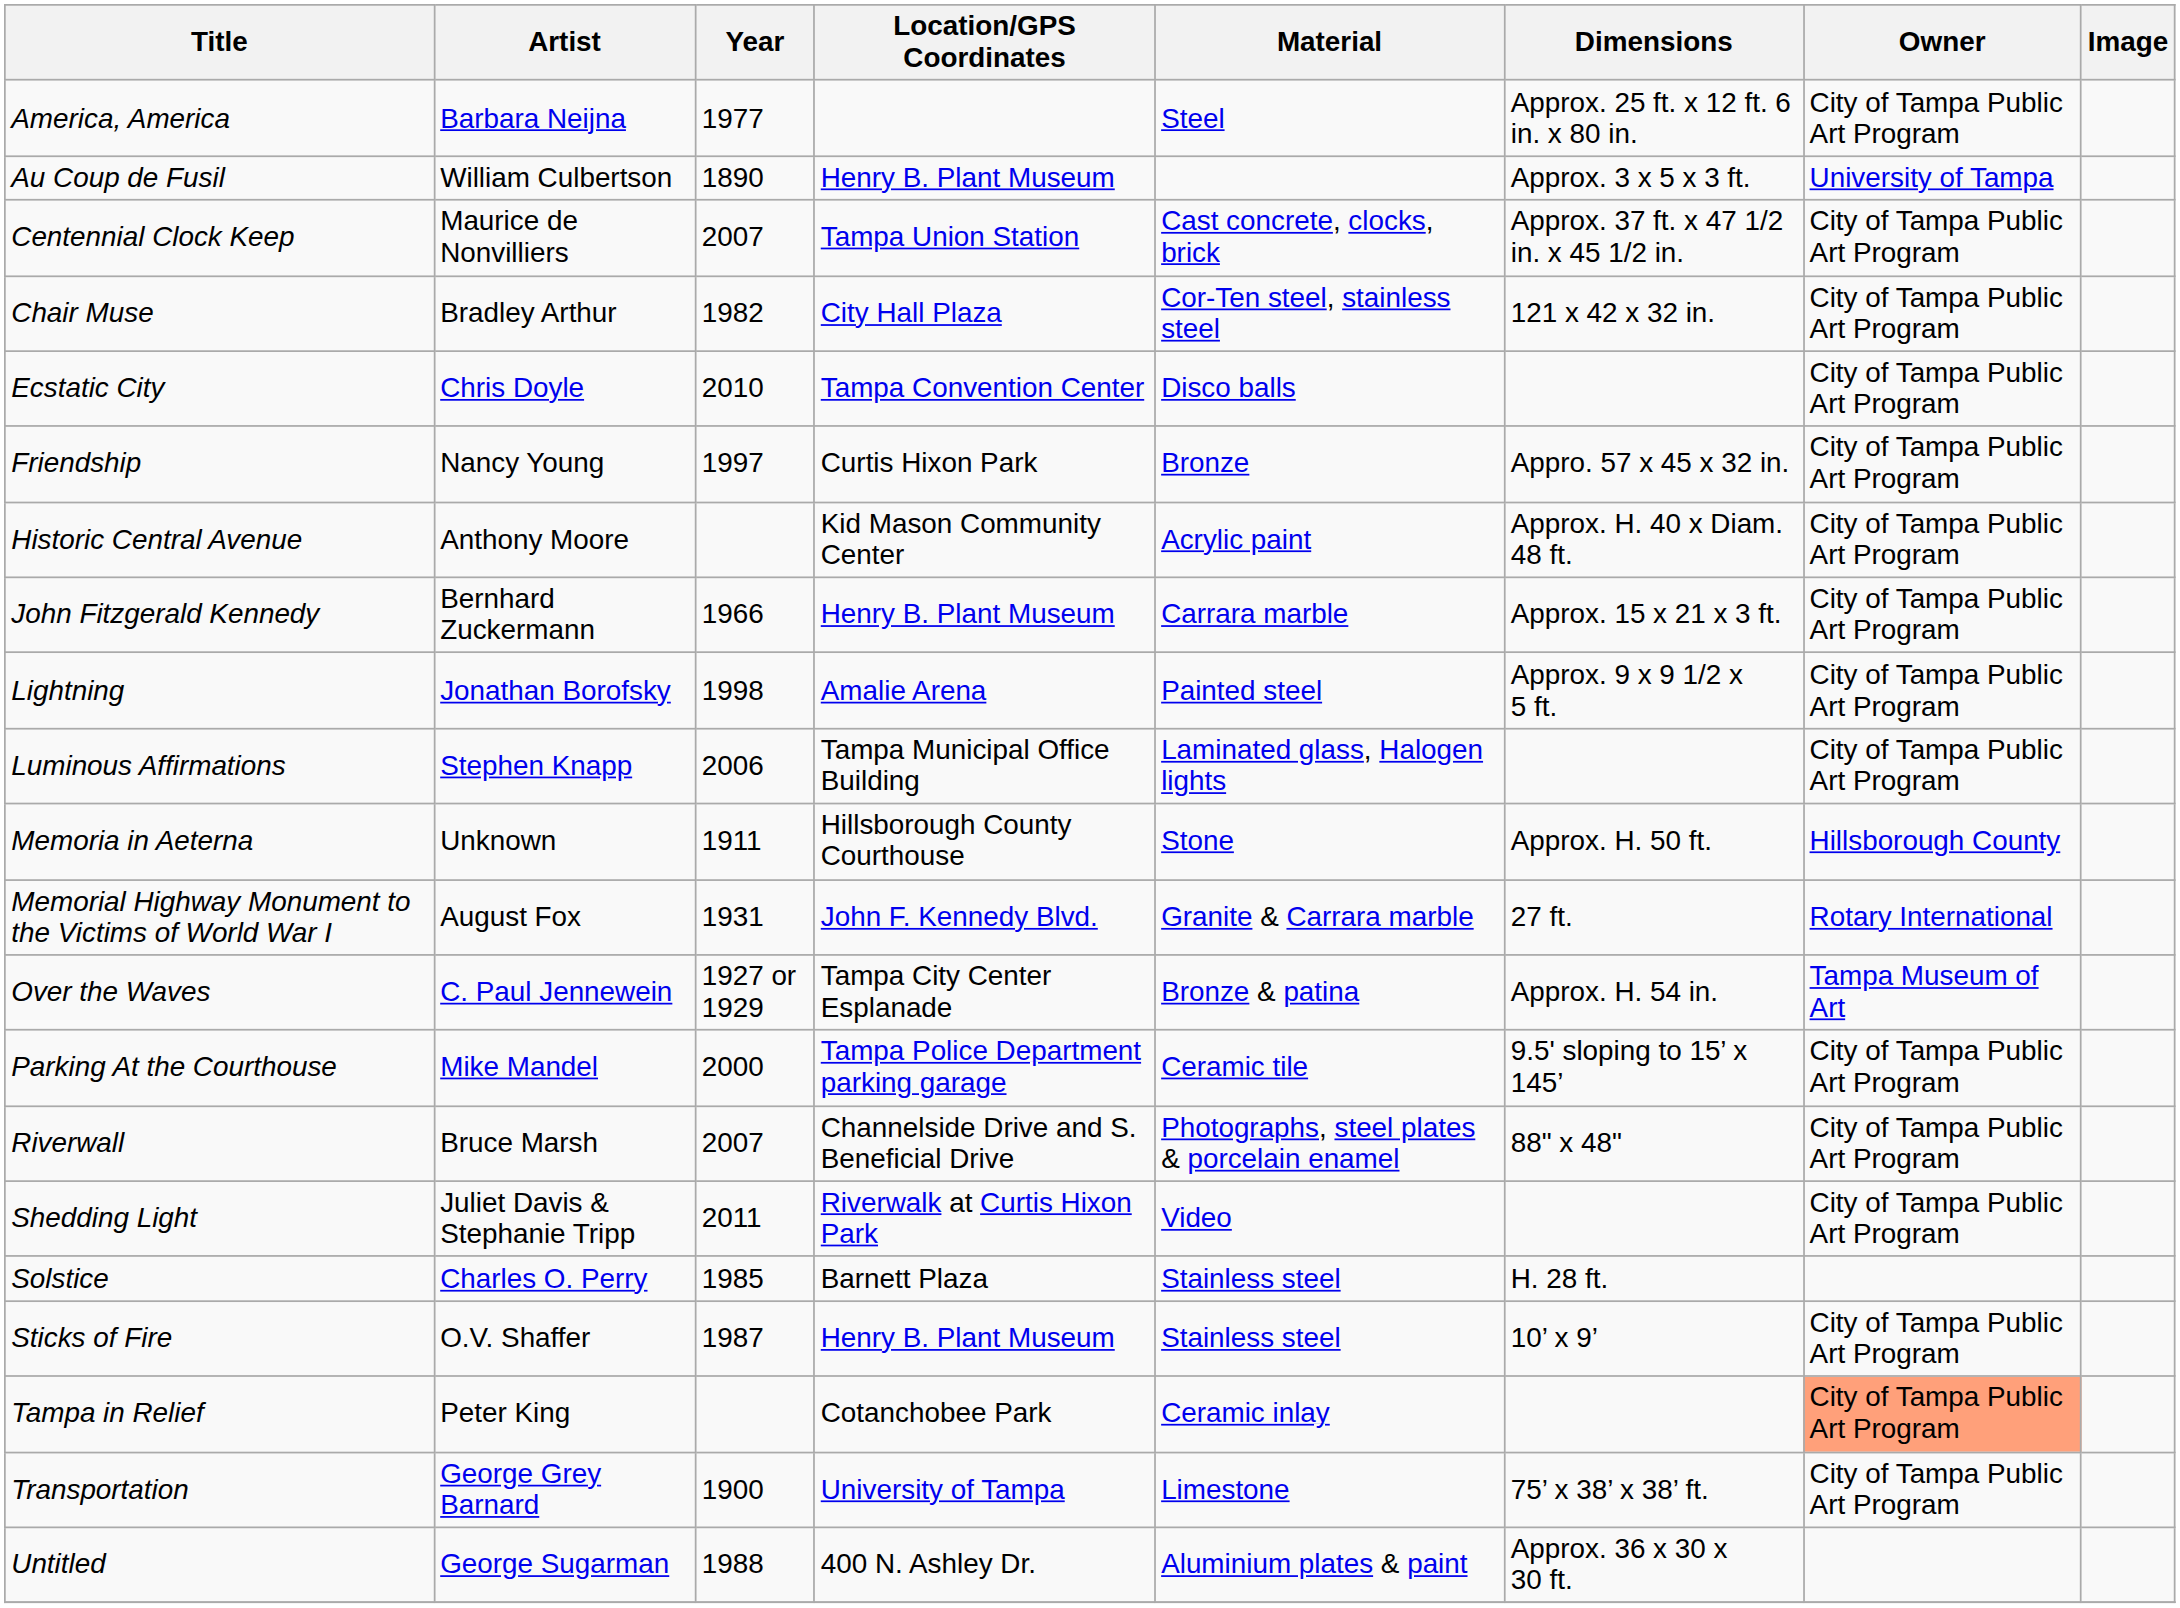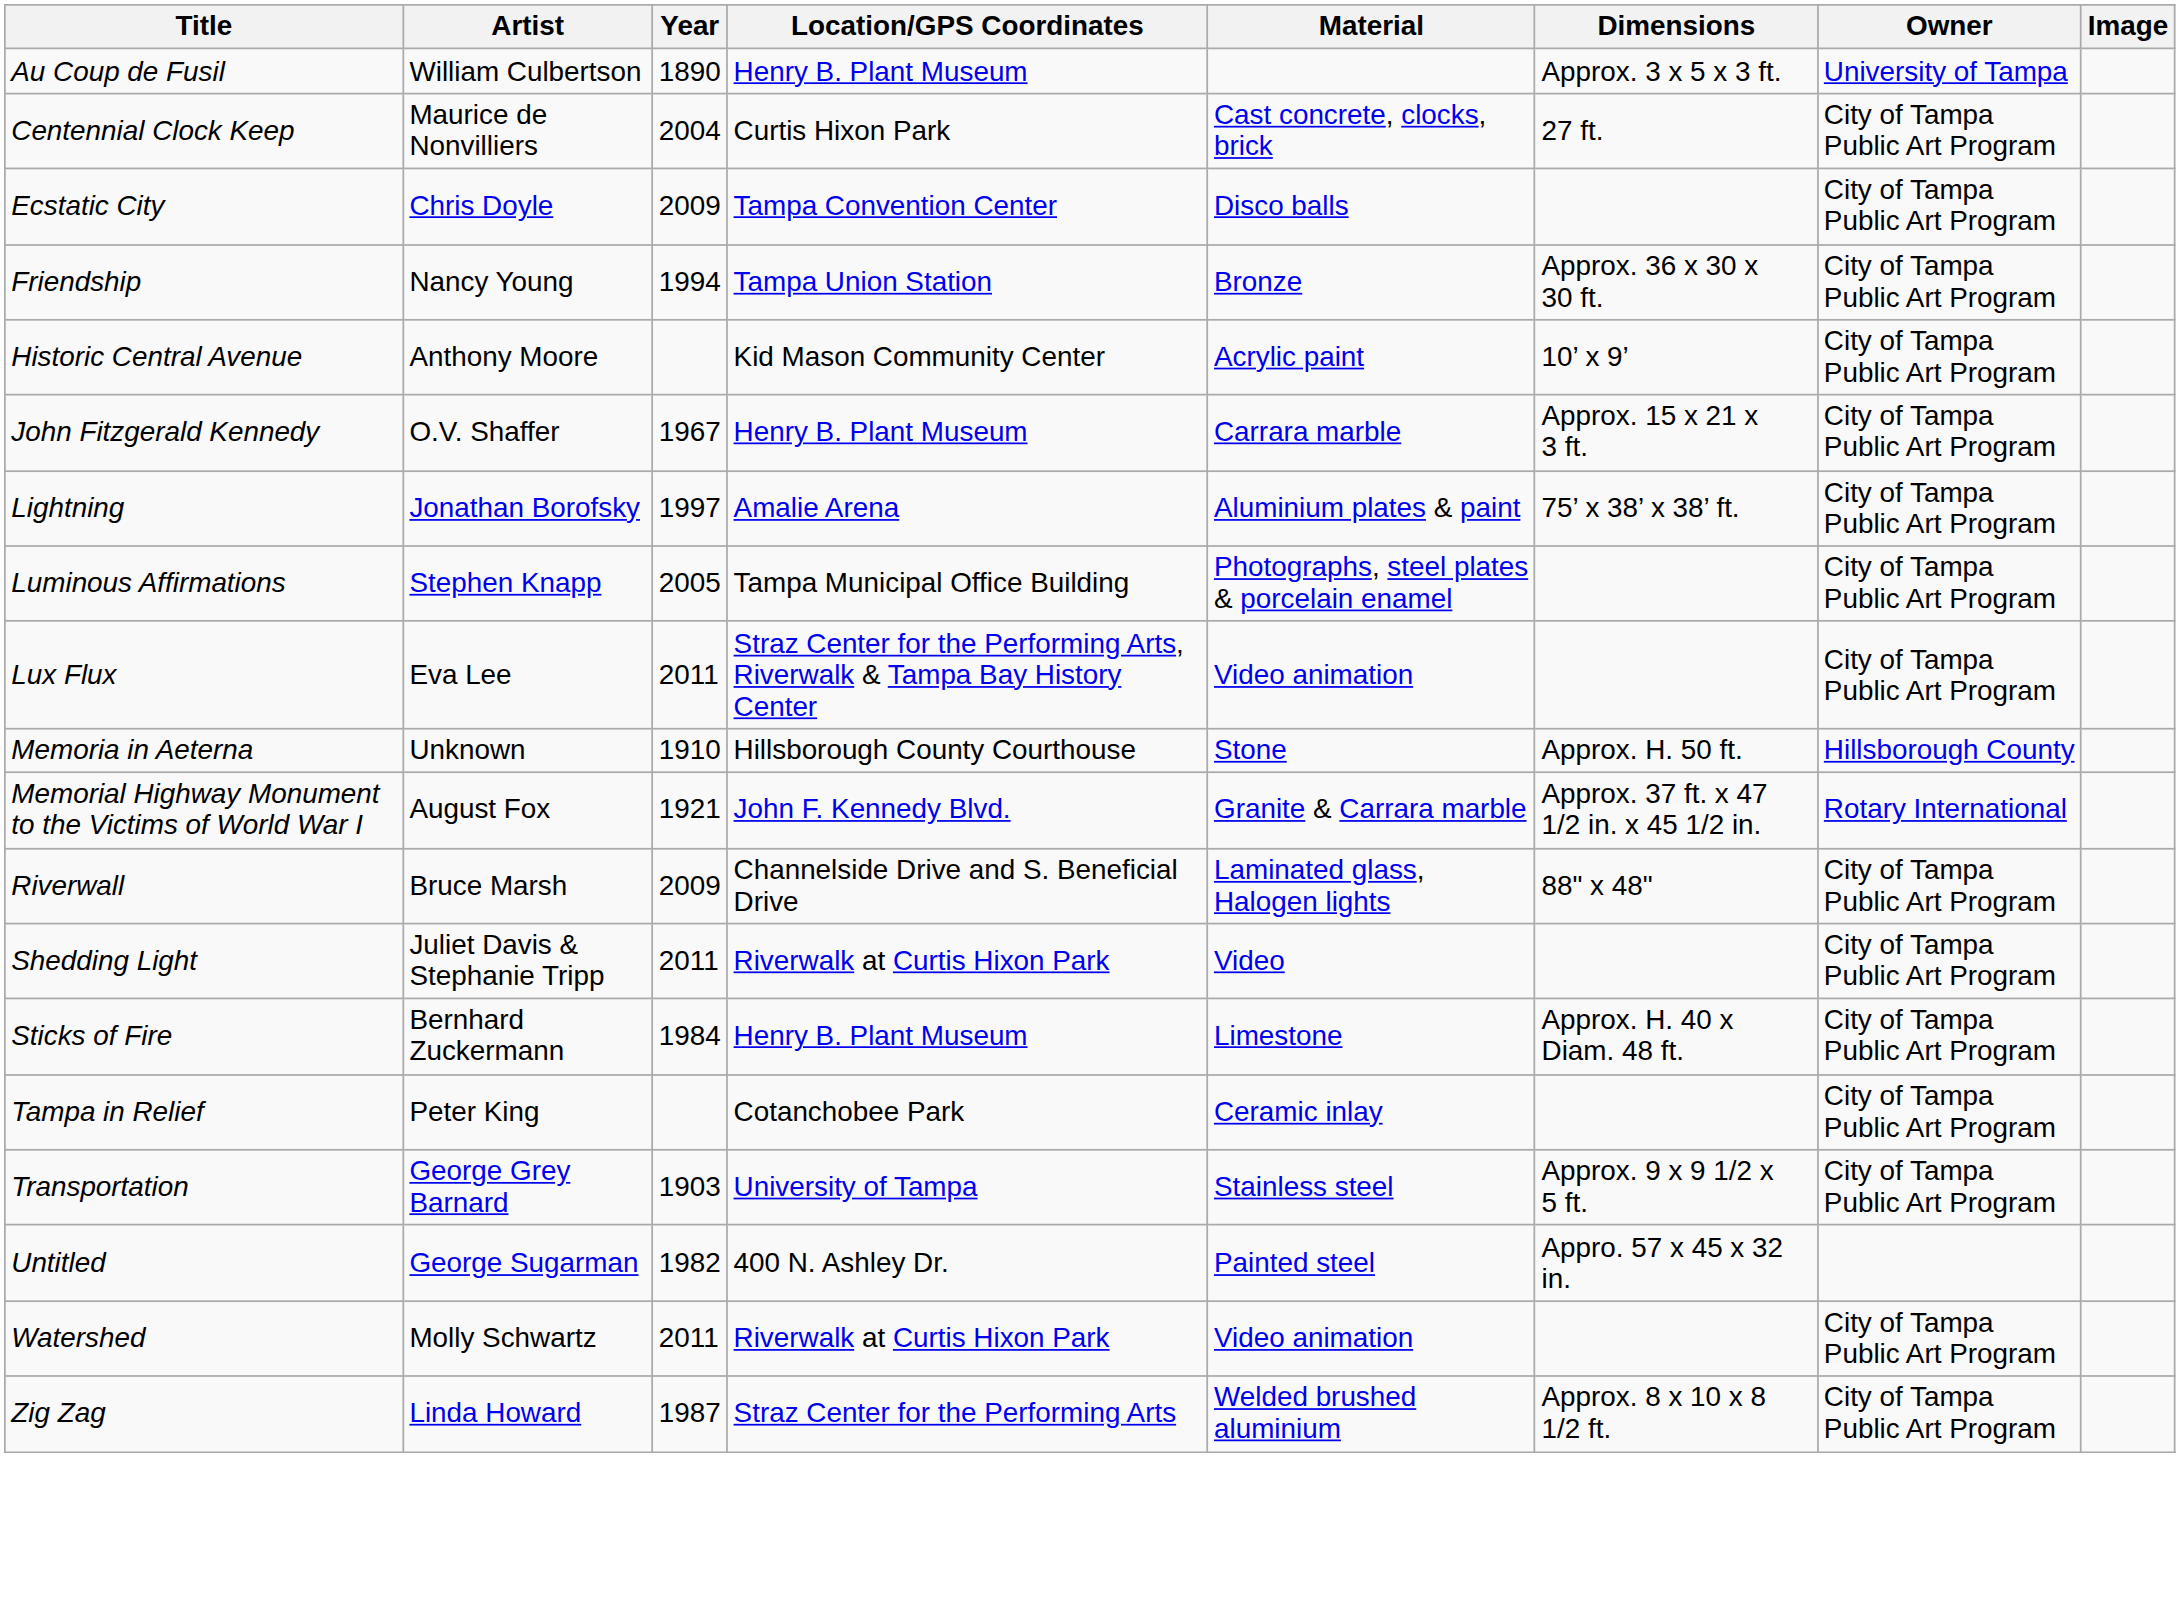- row: America, America | Barbara Neijna | 1977 | Steel | Approx. 25 ft. x 12 ft. 6 in. x 80 in. | City of Tampa Public Art Program
Centennial Clock Keep | Year: 2007 -> 2004
Centennial Clock Keep | Location/GPS Coordinates: Tampa Union Station -> Curtis Hixon Park
Centennial Clock Keep | Dimensions: Approx. 37 ft. x 47 1/2 in. x 45 1/2 in. -> 27 ft.
- row: Chair Muse | Bradley Arthur | 1982 | City Hall Plaza | Cor-Ten steel, stainless steel | 121 x 42 x 32 in. | City of Tampa Public Art Program
Ecstatic City | Year: 2010 -> 2009
Friendship | Year: 1997 -> 1994
Friendship | Location/GPS Coordinates: Curtis Hixon Park -> Tampa Union Station
Friendship | Dimensions: Appro. 57 x 45 x 32 in. -> Approx. 36 x 30 x 30 ft.
Historic Central Avenue | Dimensions: Approx. H. 40 x Diam. 48 ft. -> 10’ x 9’
John Fitzgerald Kennedy | Artist: Bernhard Zuckermann -> O.V. Shaffer
John Fitzgerald Kennedy | Year: 1966 -> 1967
Lightning | Year: 1998 -> 1997
Lightning | Material: Painted steel -> Aluminium plates & paint
Lightning | Dimensions: Approx. 9 x 9 1/2 x 5 ft. -> 75’ x 38’ x 38’ ft.
Luminous Affirmations | Year: 2006 -> 2005
Luminous Affirmations | Material: Laminated glass, Halogen lights -> Photographs, steel plates & porcelain enamel
+ row: Lux Flux | Eva Lee | 2011 | Straz Center for the Performing Arts, Riverwalk & Tampa Bay History Center | Video animation | City of Tampa Public Art Program
Memoria in Aeterna | Year: 1911 -> 1910
Memorial Highway Monument to the Victims of World War I | Year: 1931 -> 1921
Memorial Highway Monument to the Victims of World War I | Dimensions: 27 ft. -> Approx. 37 ft. x 47 1/2 in. x 45 1/2 in.
- row: Over the Waves | C. Paul Jennewein | 1927 or 1929 | Tampa City Center Esplanade | Bronze & patina | Approx. H. 54 in. | Tampa Museum of Art
- row: Parking At the Courthouse | Mike Mandel | 2000 | Tampa Police Department parking garage | Ceramic tile | 9.5' sloping to 15’ x 145’ | City of Tampa Public Art Program
Riverwall | Year: 2007 -> 2009
Riverwall | Material: Photographs, steel plates & porcelain enamel -> Laminated glass, Halogen lights
- row: Solstice | Charles O. Perry | 1985 | Barnett Plaza | Stainless steel | H. 28 ft.
Sticks of Fire | Artist: O.V. Shaffer -> Bernhard Zuckermann
Sticks of Fire | Year: 1987 -> 1984
Sticks of Fire | Material: Stainless steel -> Limestone
Sticks of Fire | Dimensions: 10’ x 9’ -> Approx. H. 40 x Diam. 48 ft.
Tampa in Relief | Owner: lightsalmon background -> no background
Transportation | Year: 1900 -> 1903
Transportation | Material: Limestone -> Stainless steel
Transportation | Dimensions: 75’ x 38’ x 38’ ft. -> Approx. 9 x 9 1/2 x 5 ft.
Untitled | Year: 1988 -> 1982
Untitled | Material: Aluminium plates & paint -> Painted steel
Untitled | Dimensions: Approx. 36 x 30 x 30 ft. -> Appro. 57 x 45 x 32 in.
+ row: Watershed | Molly Schwartz | 2011 | Riverwalk at Curtis Hixon Park | Video animation | City of Tampa Public Art Program
+ row: Zig Zag | Linda Howard | 1987 | Straz Center for the Performing Arts | Welded brushed aluminium | Approx. 8 x 10 x 8 1/2 ft. | City of Tampa Public Art Program
